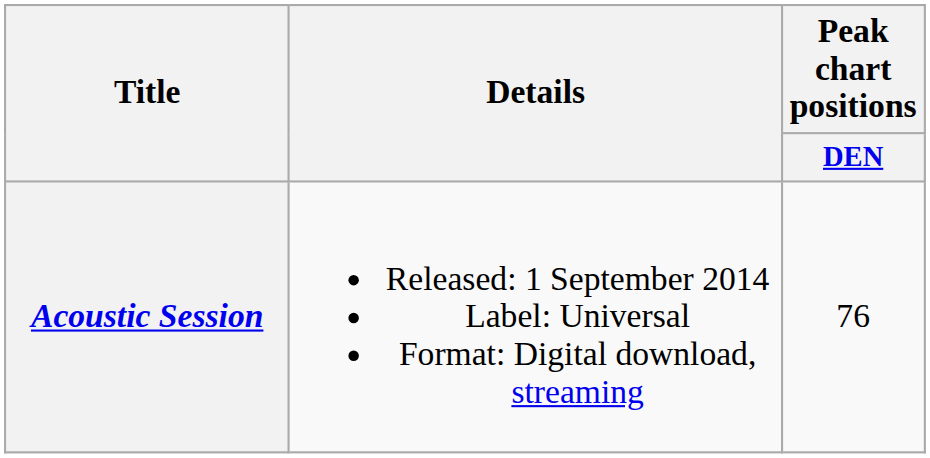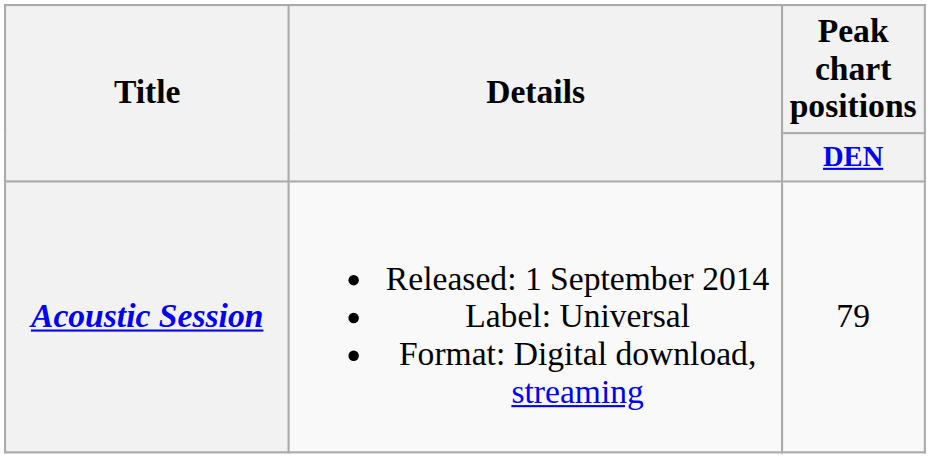Acoustic Session | Peak chart positions / DEN: 76 -> 79
